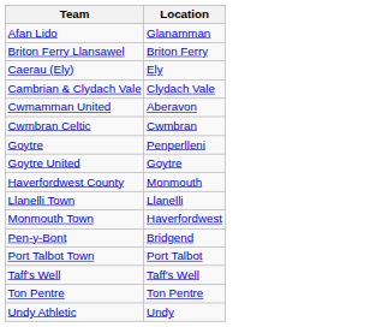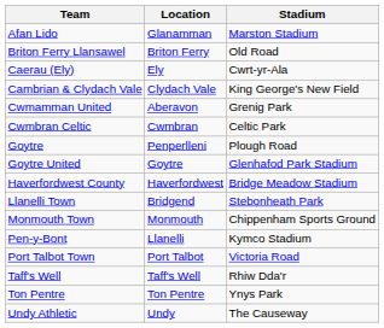+ column: Stadium | Marston Stadium | Old Road | Cwrt-yr-Ala | King George's New Field | Grenig Park | Celtic Park | Plough Road | Glenhafod Park Stadium | Bridge Meadow Stadium | Stebonheath Park | Chippenham Sports Ground | Kymco Stadium | Victoria Road | Rhiw Dda'r | Ynys Park | The Causeway
Haverfordwest County | Location: Monmouth -> Haverfordwest
Llanelli Town | Location: Llanelli -> Bridgend
Monmouth Town | Location: Haverfordwest -> Monmouth
Pen-y-Bont | Location: Bridgend -> Llanelli
